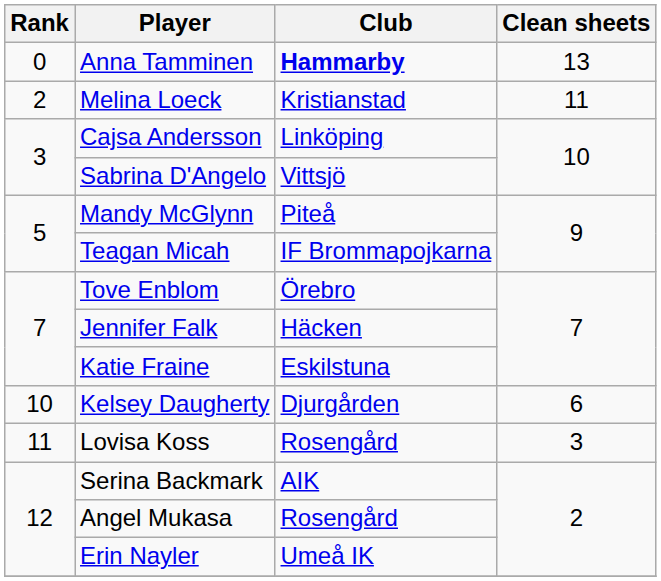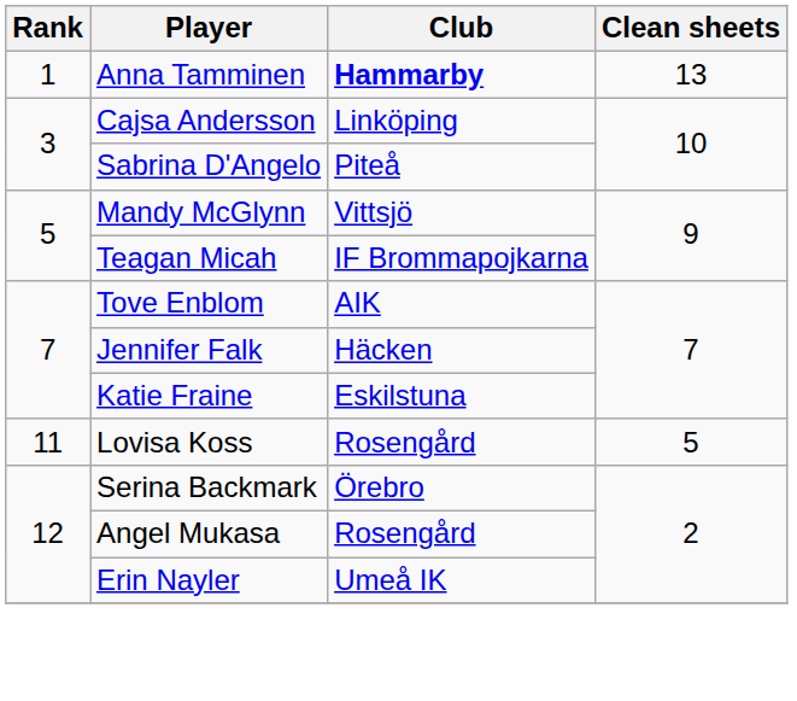Anna Tamminen | Rank: 0 -> 1
- row: 2 | Melina Loeck | Kristianstad | 11
Sabrina D'Angelo | Club: Vittsjö -> Piteå
Mandy McGlynn | Club: Piteå -> Vittsjö
Tove Enblom | Club: Örebro -> AIK
- row: 10 | Kelsey Daugherty | Djurgården | 6
Lovisa Koss | Clean sheets: 3 -> 5
Serina Backmark | Club: AIK -> Örebro
